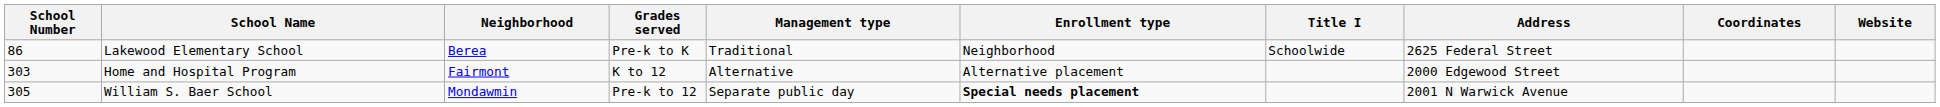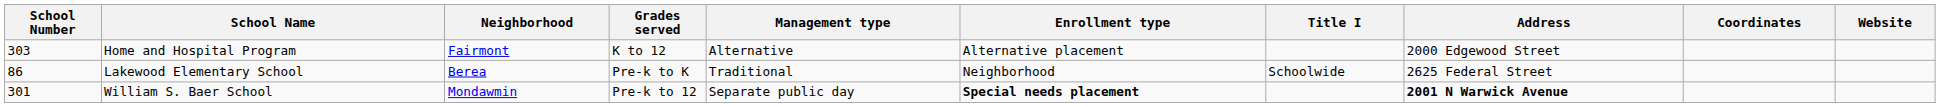rows swapped: Home and Hospital Program <-> Lakewood Elementary School
William S. Baer School | School Number: 305 -> 301
William S. Baer School | Address: normal -> bold
